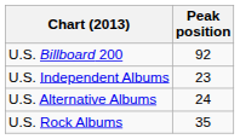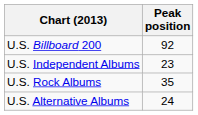rows swapped: U.S. Alternative Albums <-> U.S. Rock Albums
